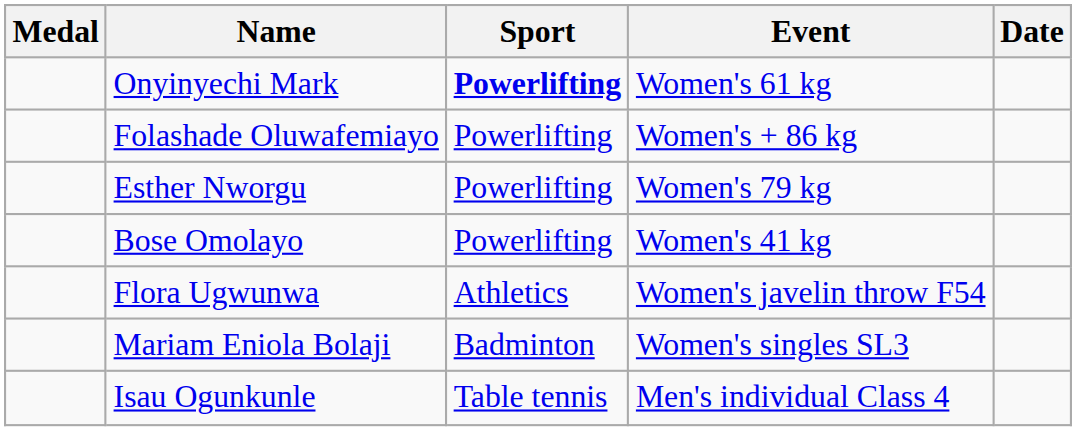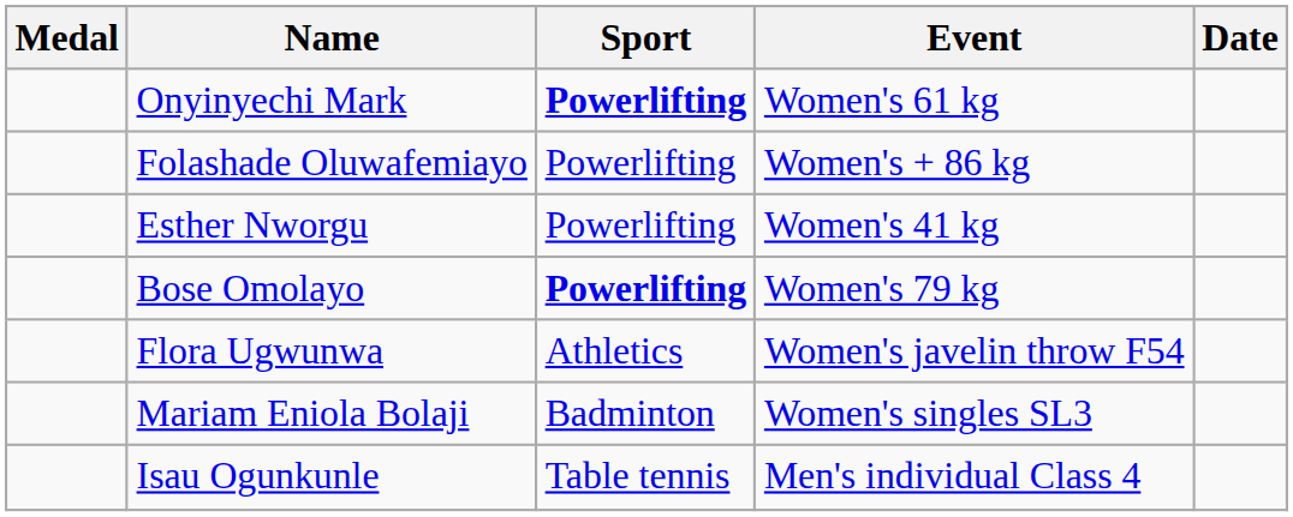Esther Nworgu | Event: Women's 79 kg -> Women's 41 kg
Bose Omolayo | Sport: normal -> bold
Bose Omolayo | Event: Women's 41 kg -> Women's 79 kg
